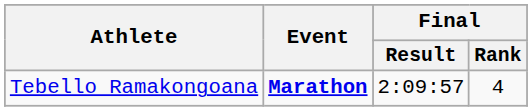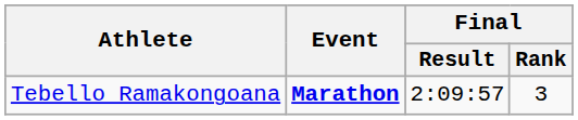Tebello Ramakongoana | Final / Rank: 4 -> 3
